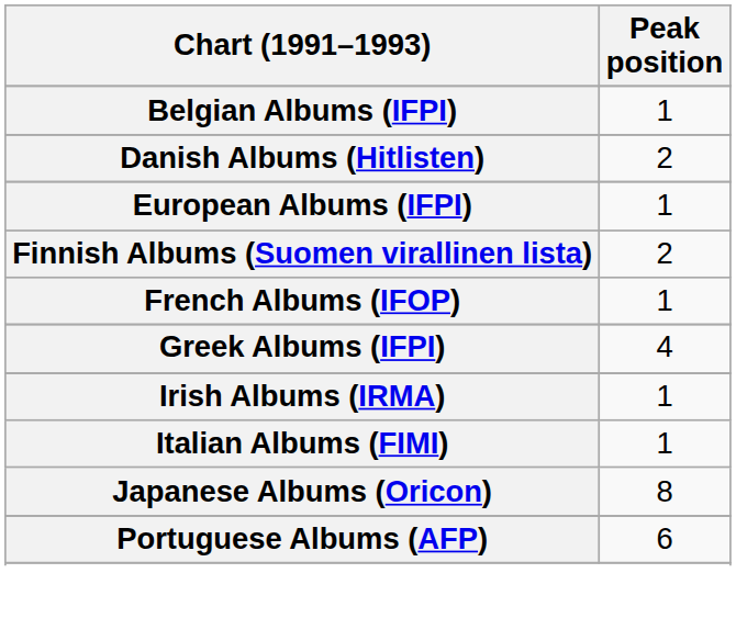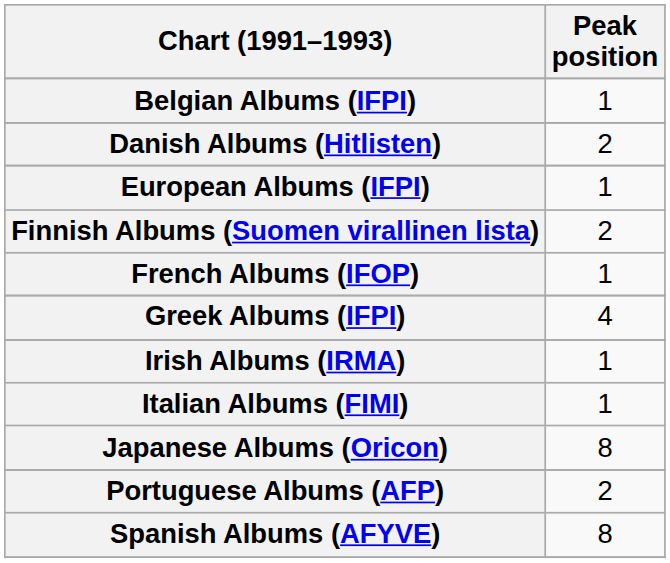Portuguese Albums (AFP) | Peak position: 6 -> 2
+ row: Spanish Albums (AFYVE) | 8
